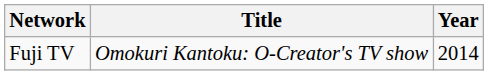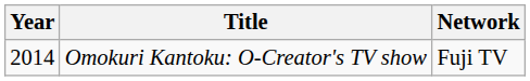columns swapped: Year <-> Network
